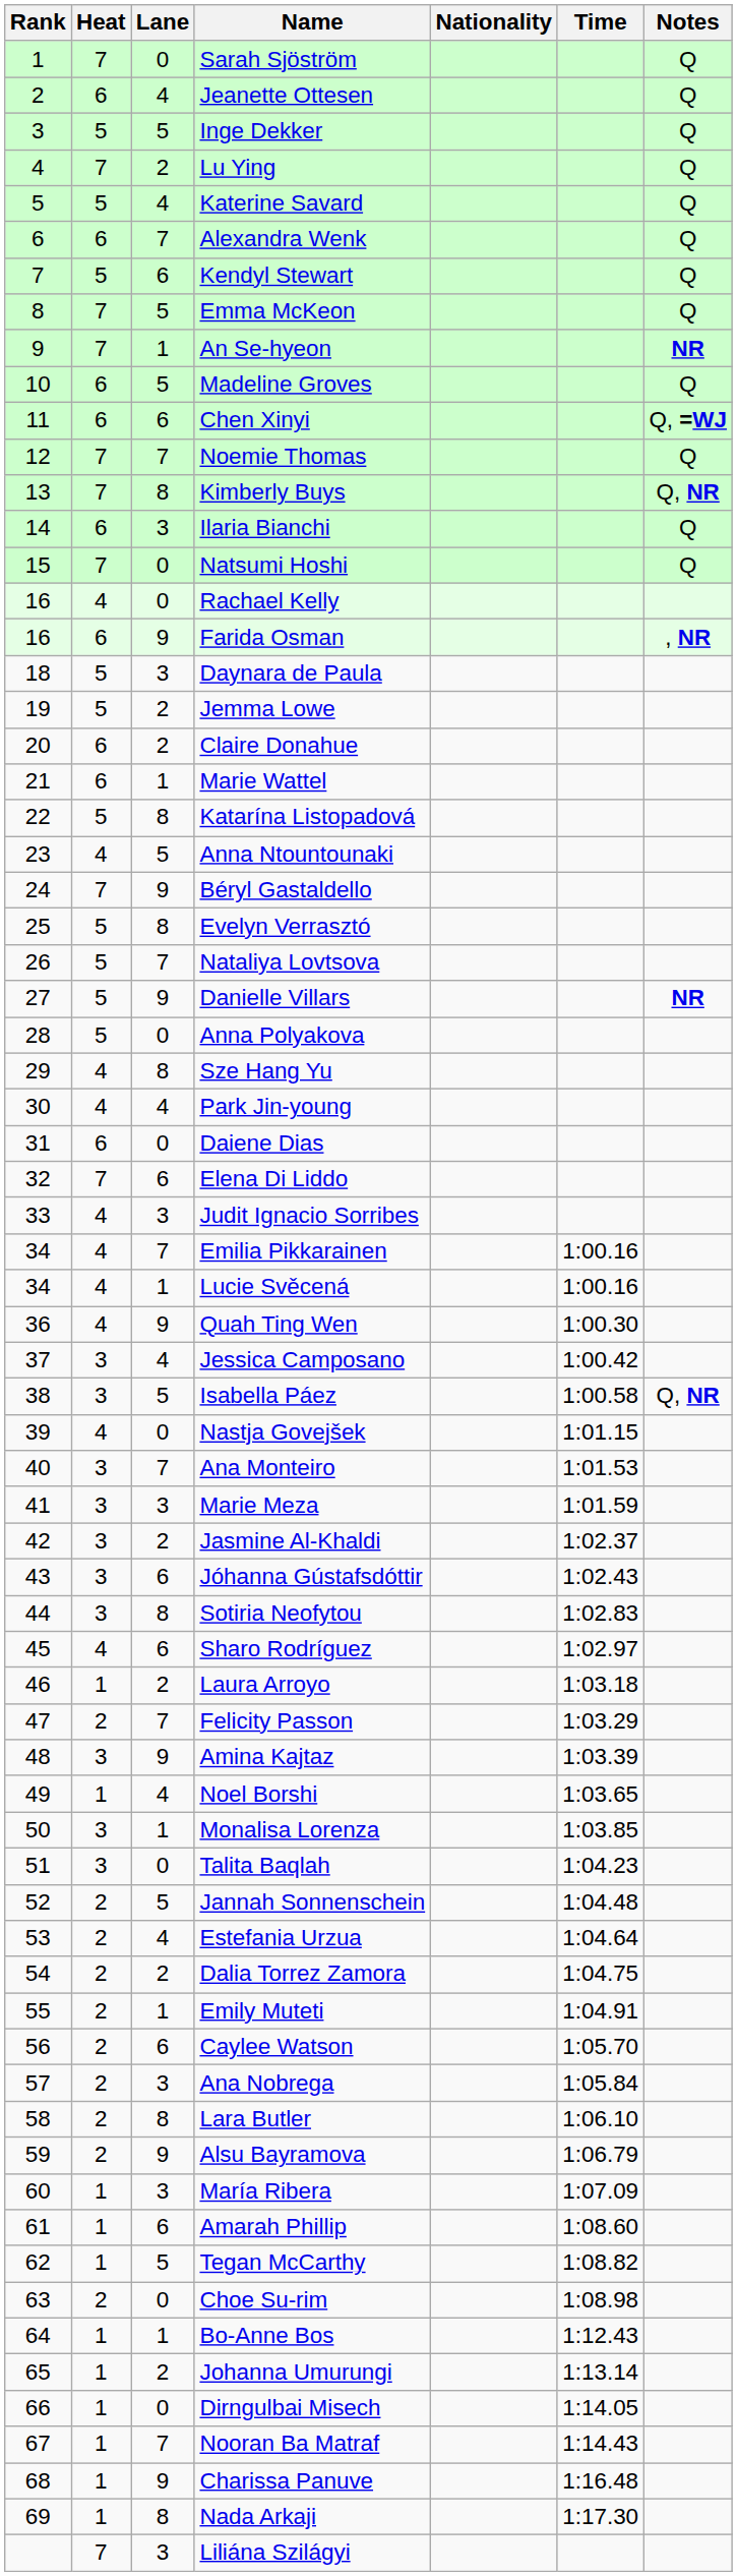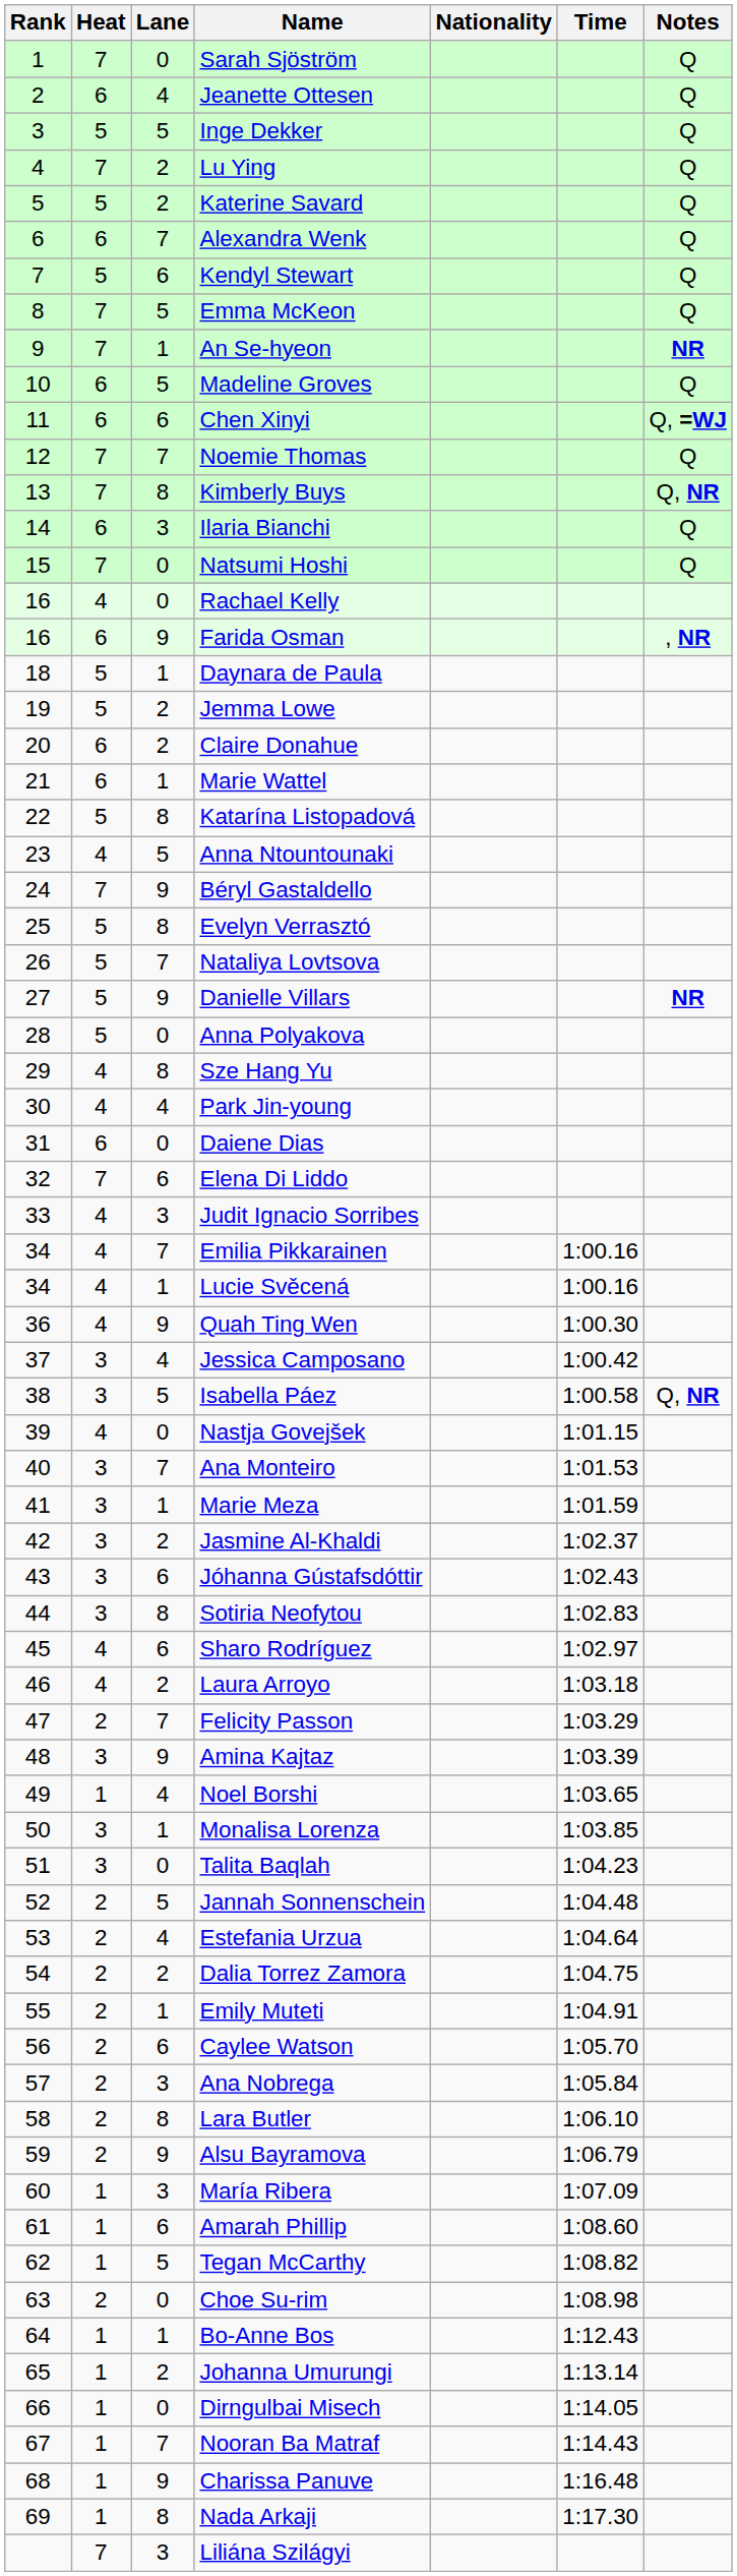Katerine Savard | Lane: 4 -> 2
Daynara de Paula | Lane: 3 -> 1
Marie Meza | Lane: 3 -> 1
Laura Arroyo | Heat: 1 -> 4
